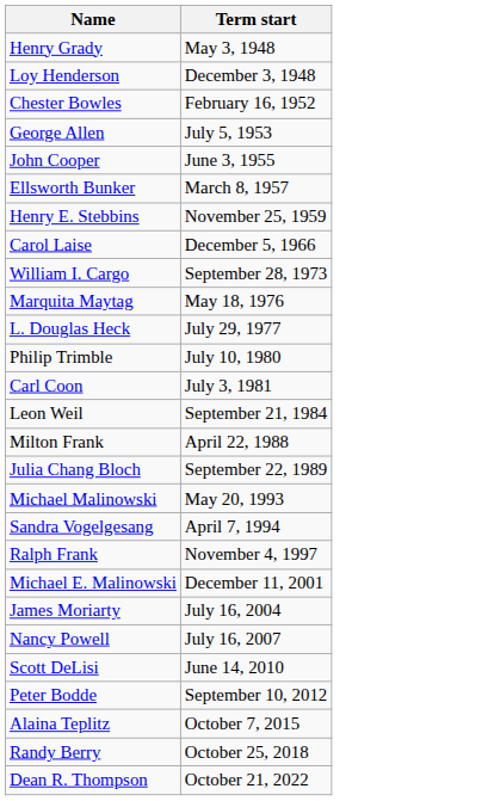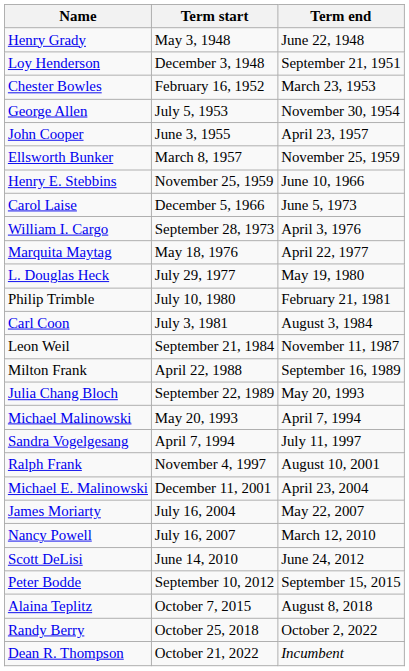+ column: Term end | June 22, 1948 | September 21, 1951 | March 23, 1953 | November 30, 1954 | April 23, 1957 | November 25, 1959 | June 10, 1966 | June 5, 1973 | April 3, 1976 | April 22, 1977 | May 19, 1980 | February 21, 1981 | August 3, 1984 | November 11, 1987 | September 16, 1989 | May 20, 1993 | April 7, 1994 | July 11, 1997 | August 10, 2001 | April 23, 2004 | May 22, 2007 | March 12, 2010 | June 24, 2012 | September 15, 2015 | August 8, 2018 | October 2, 2022 | Incumbent
